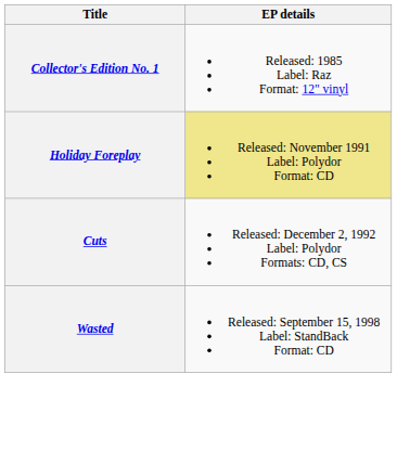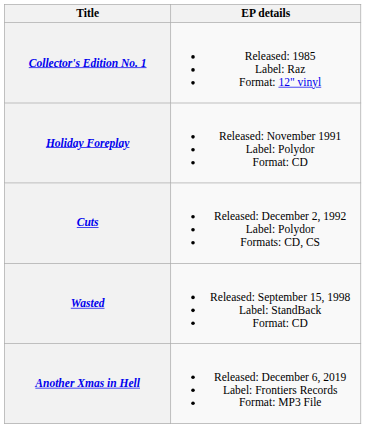Holiday Foreplay | EP details: khaki background -> no background
+ row: Another Xmas in Hell | Released: December 6, 2019 Label: Frontiers Records Format: MP3 File
